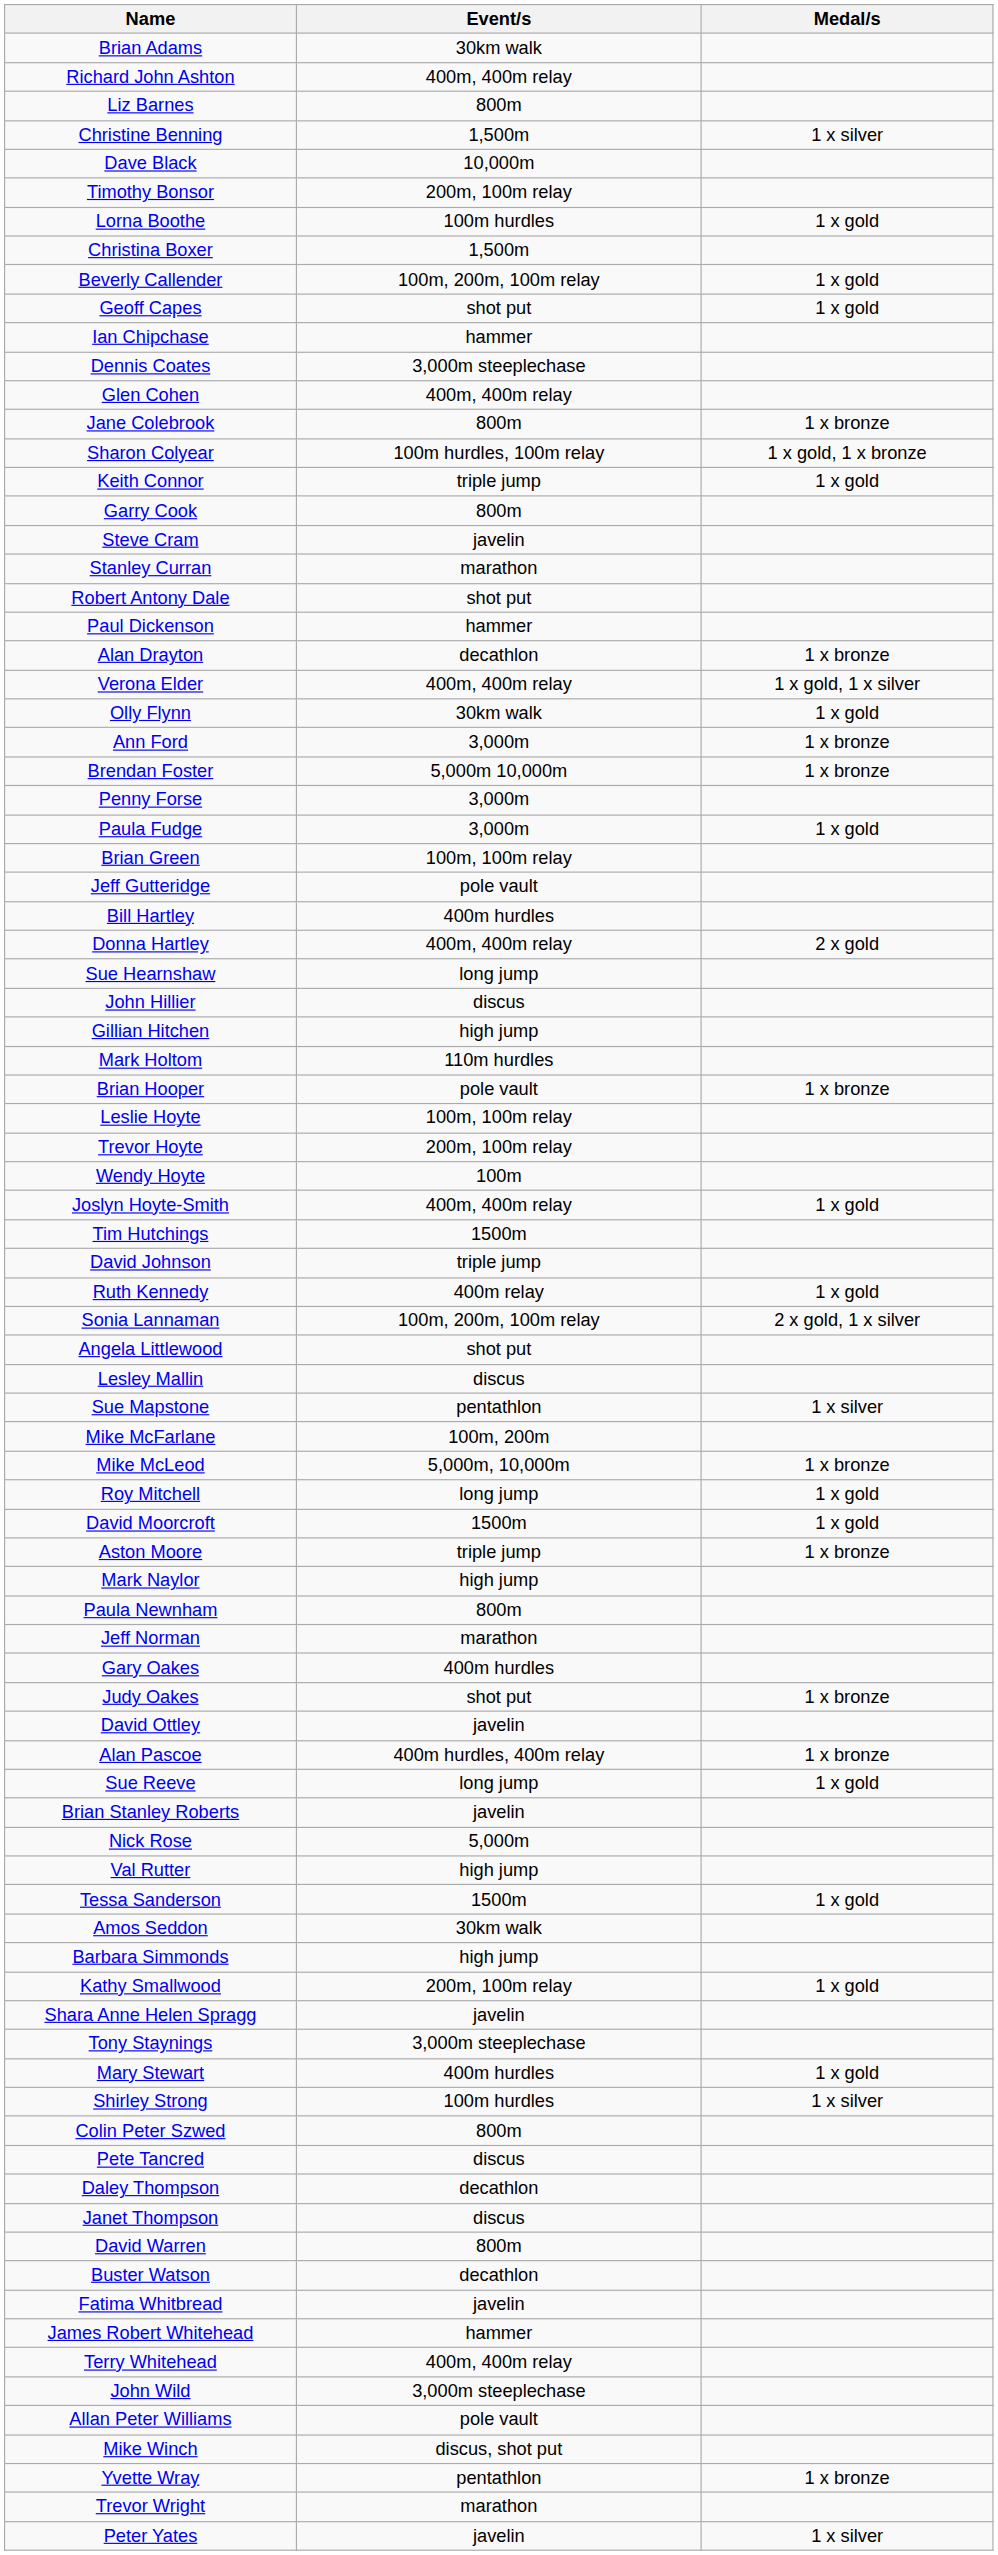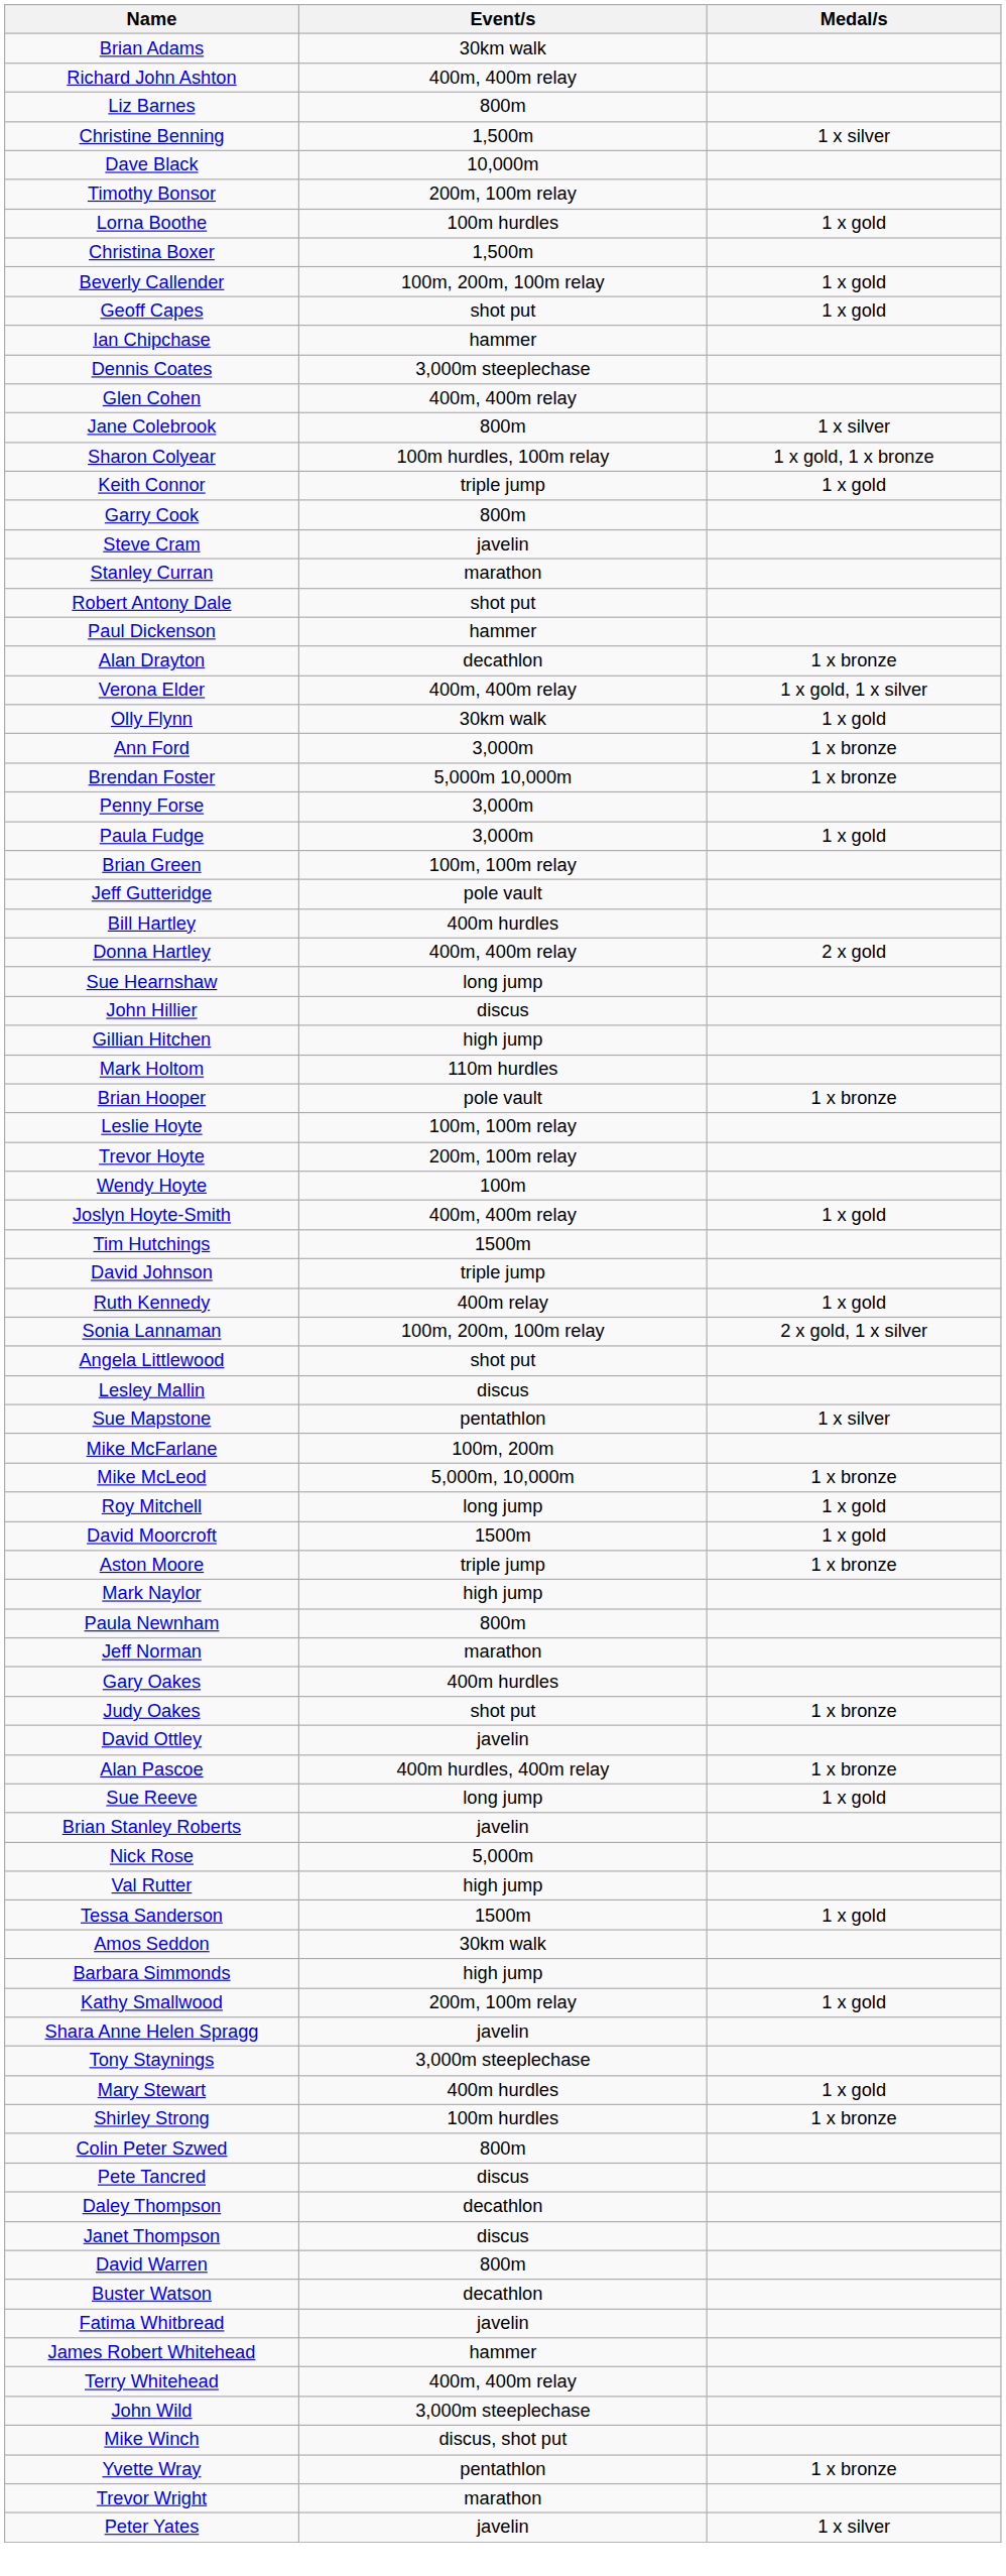Jane Colebrook | Medal/s: 1 x bronze -> 1 x silver
Shirley Strong | Medal/s: 1 x silver -> 1 x bronze
- row: Allan Peter Williams | pole vault
